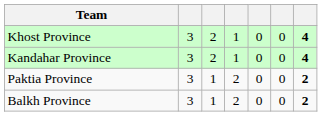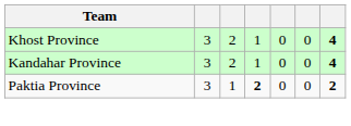Paktia Province | column 4: normal -> bold
- row: Balkh Province | 3 | 1 | 2 | 0 | 0 | 2
